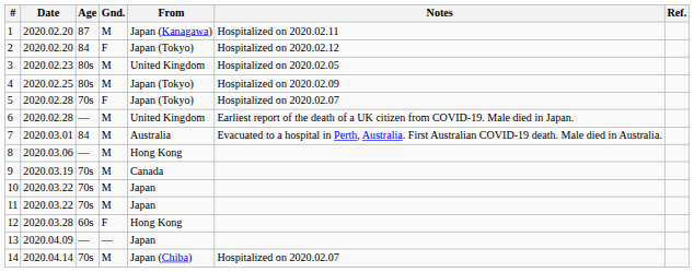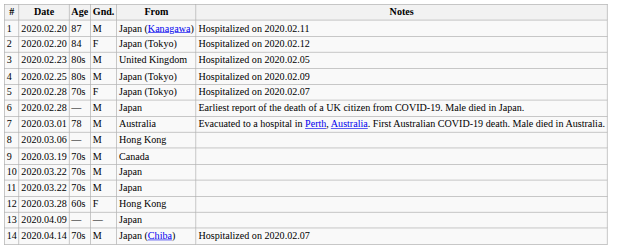- column: Ref.
6 | From: United Kingdom -> Japan
7 | Age: 84 -> 78
